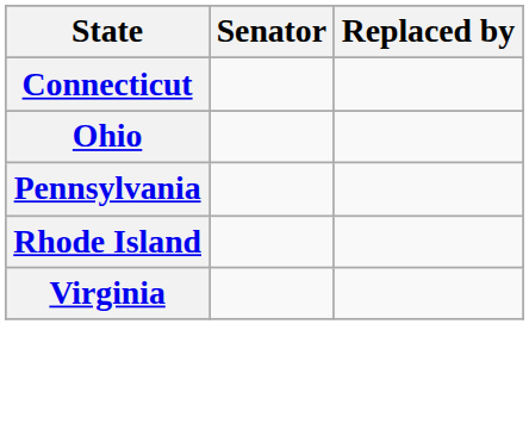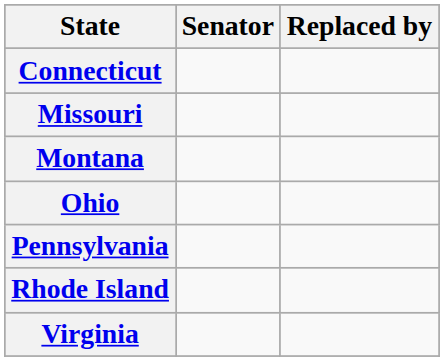+ row: Missouri
+ row: Montana
